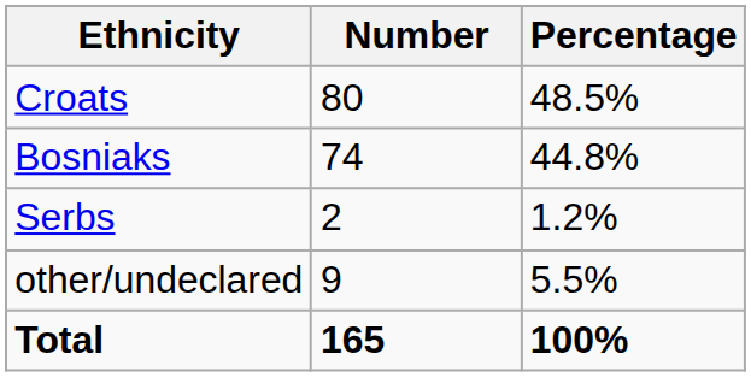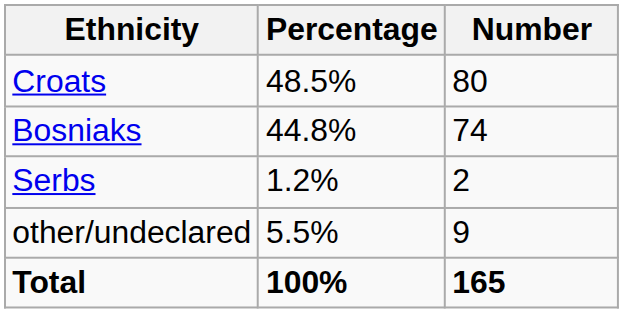columns swapped: Number <-> Percentage
